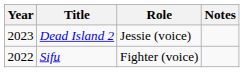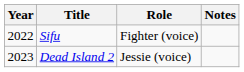rows swapped: Sifu <-> Dead Island 2
